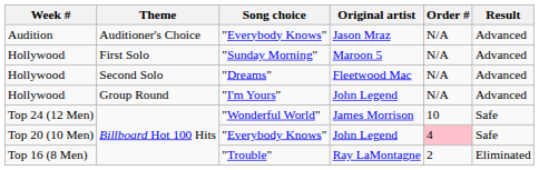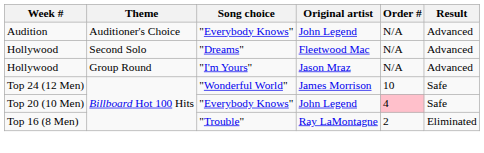Audition / "Everybody Knows" | Original artist: Jason Mraz -> John Legend
- row: Hollywood | First Solo | "Sunday Morning" | Maroon 5 | N/A | Advanced
"I'm Yours" | Original artist: John Legend -> Jason Mraz
